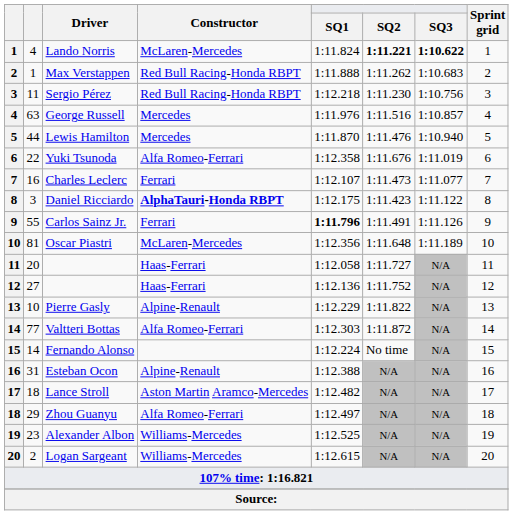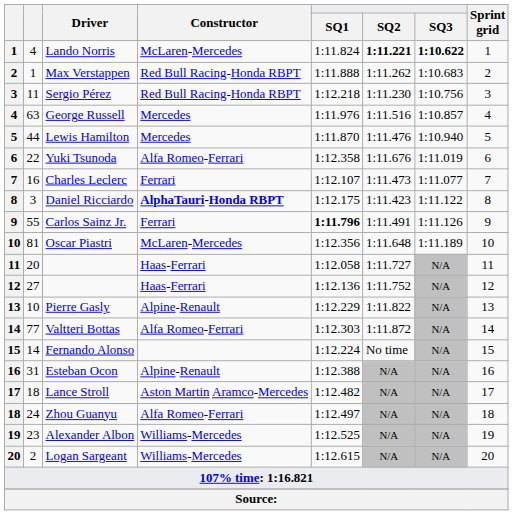Zhou Guanyu | column 2: 29 -> 24
